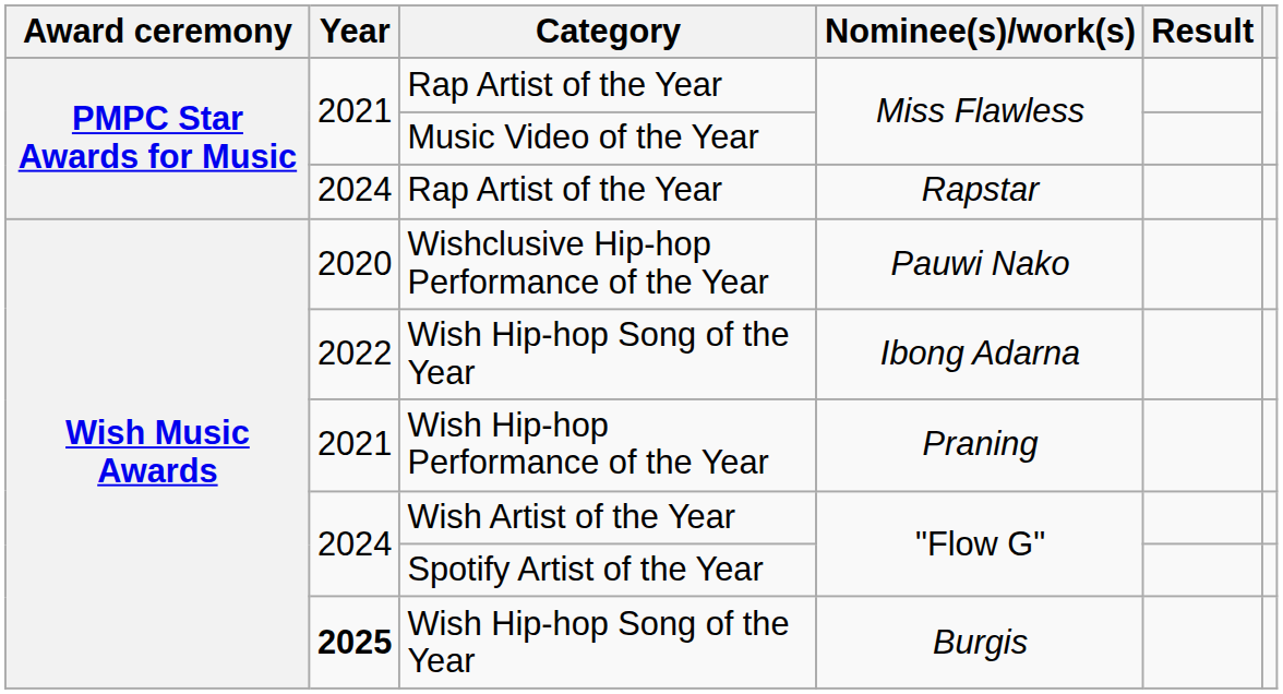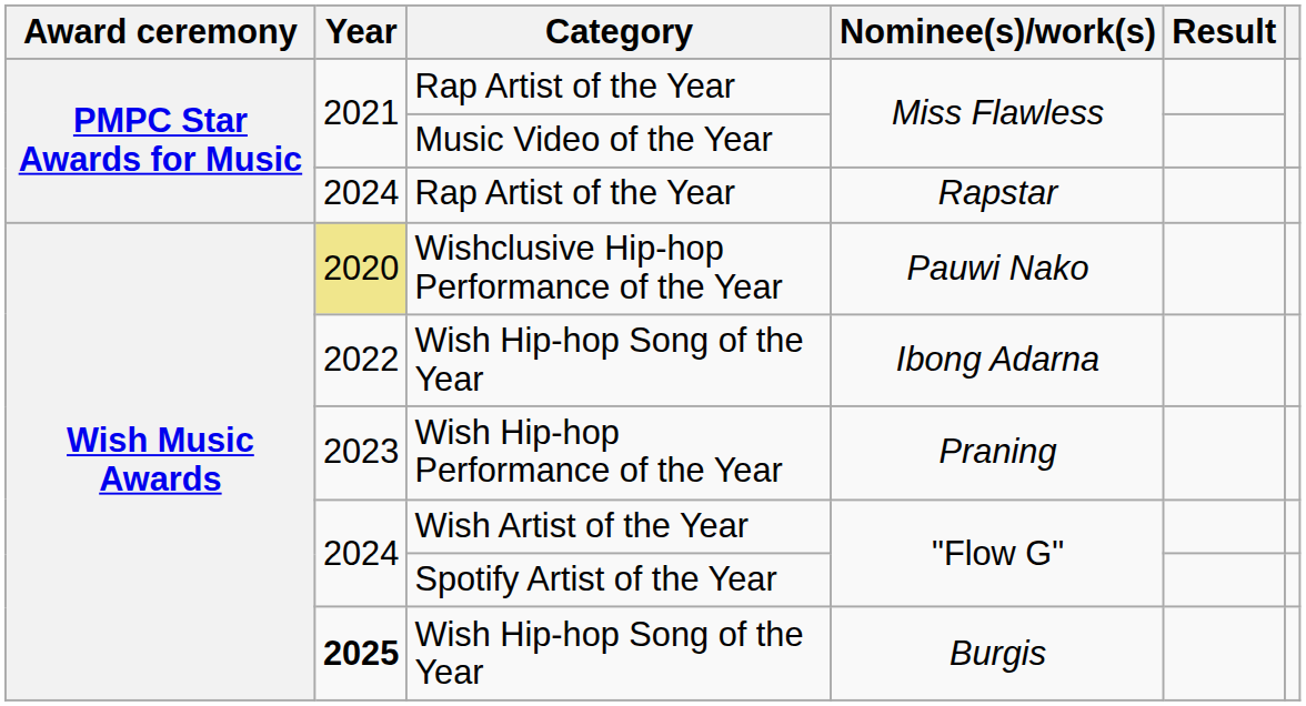Wishclusive Hip-hop Performance of the Year | Year: no background -> khaki background
Wish Hip-hop Performance of the Year | Year: 2021 -> 2023
